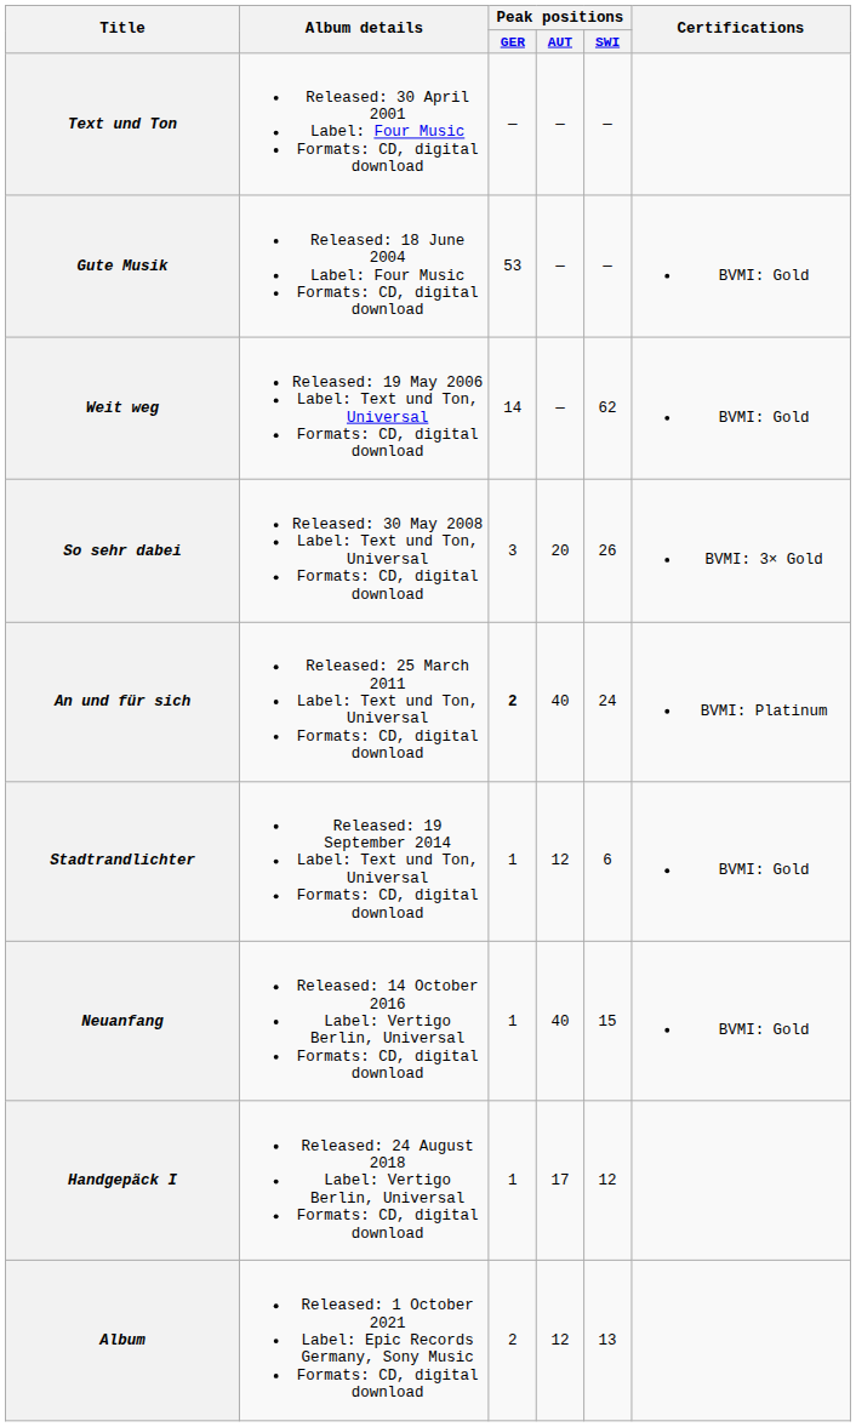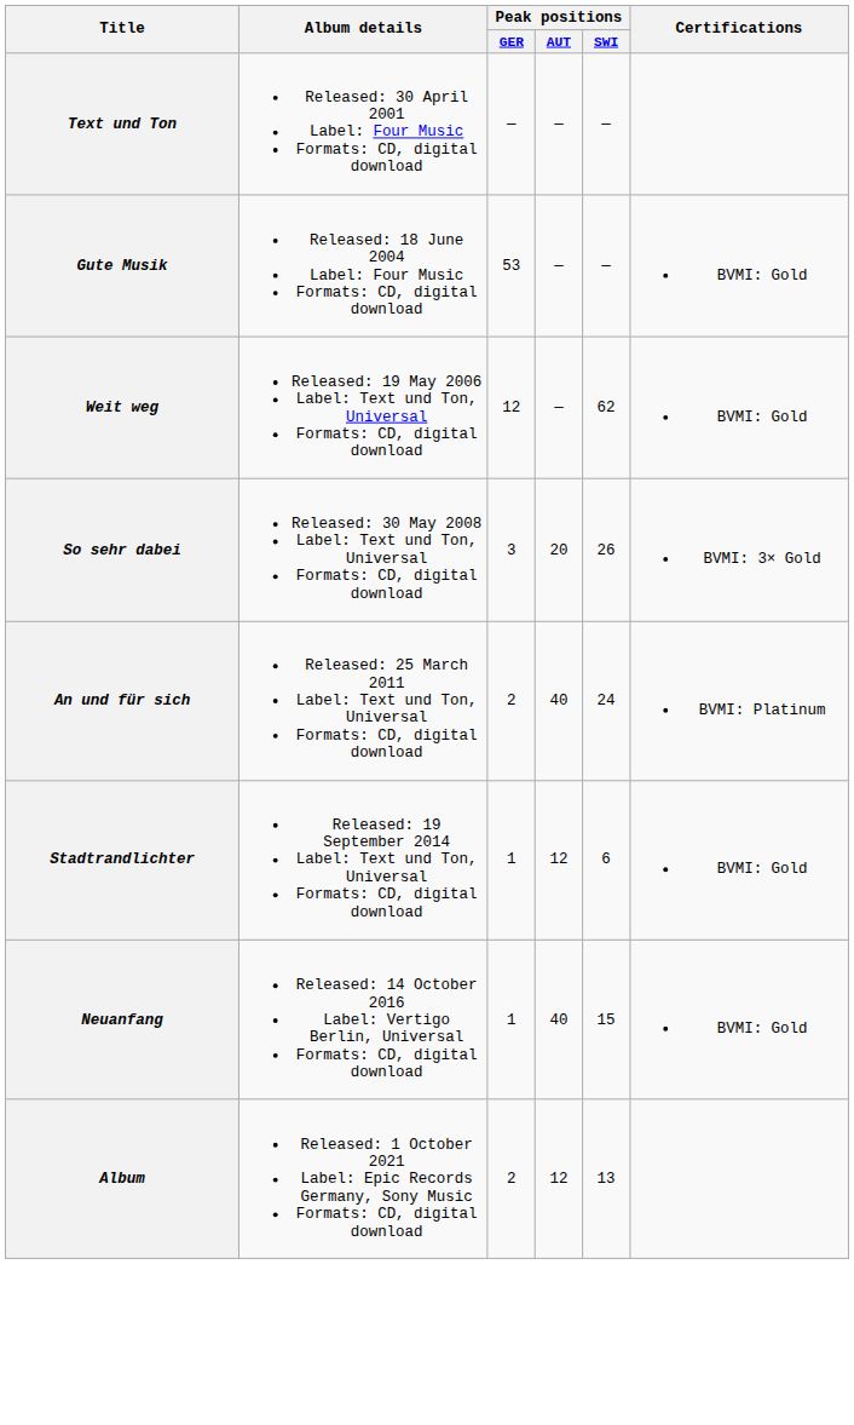Weit weg | Peak positions / GER: 14 -> 12
An und für sich | Peak positions / GER: bold -> normal
- row: Handgepäck I | Released: 24 August 2018 Label: Vertigo Berlin, Universal Formats: CD, digital download | 1 | 17 | 12
